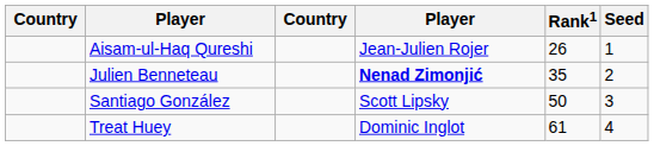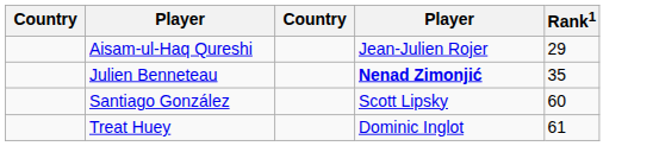- column: Seed | 1 | 2 | 3 | 4
Aisam-ul-Haq Qureshi | Rank1: 26 -> 29
Santiago González | Rank1: 50 -> 60
